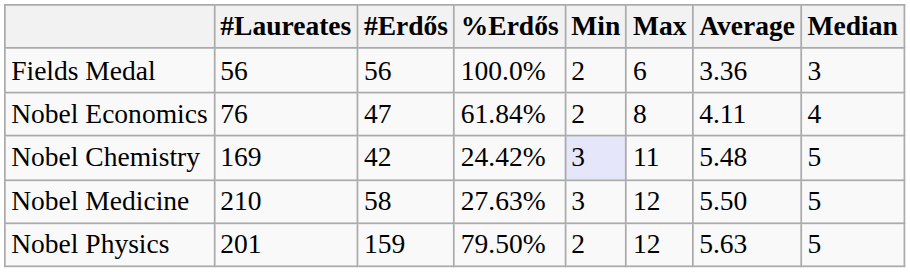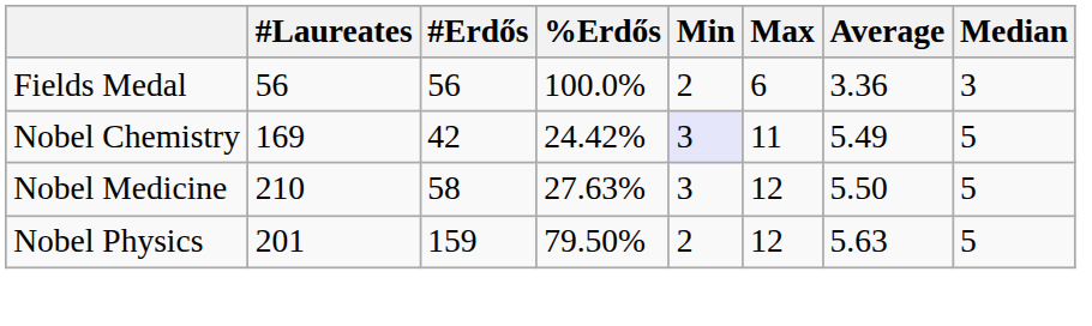- row: Nobel Economics | 76 | 47 | 61.84% | 2 | 8 | 4.11 | 4
Nobel Chemistry | Average: 5.48 -> 5.49
